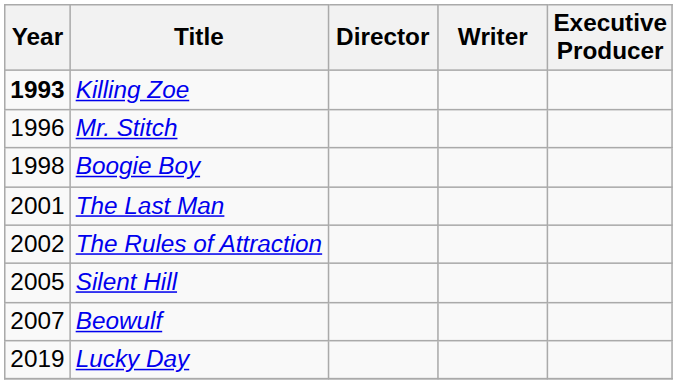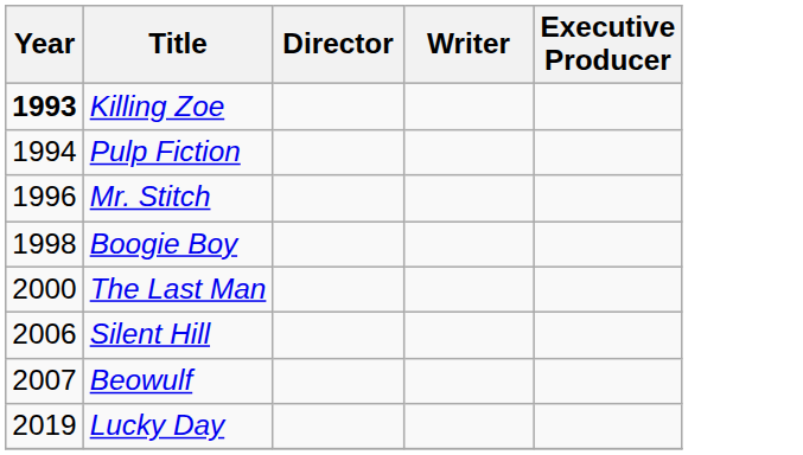+ row: 1994 | Pulp Fiction
The Last Man | Year: 2001 -> 2000
- row: 2002 | The Rules of Attraction
Silent Hill | Year: 2005 -> 2006
